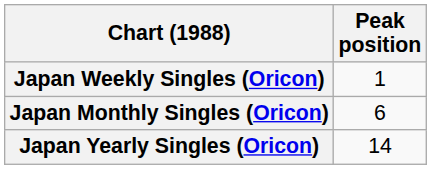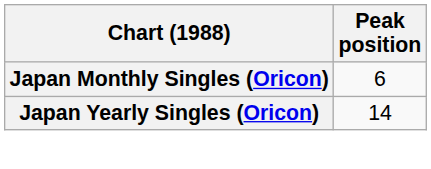- row: Japan Weekly Singles (Oricon) | 1
